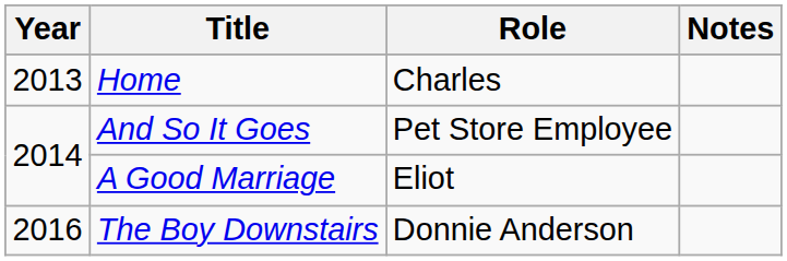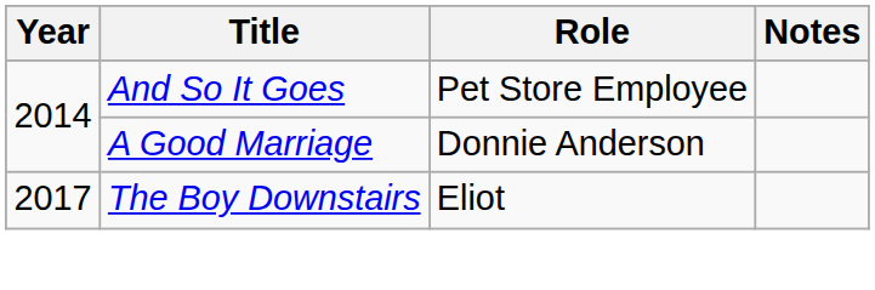- row: 2013 | Home | Charles
A Good Marriage | Role: Eliot -> Donnie Anderson
The Boy Downstairs | Year: 2016 -> 2017
The Boy Downstairs | Role: Donnie Anderson -> Eliot
